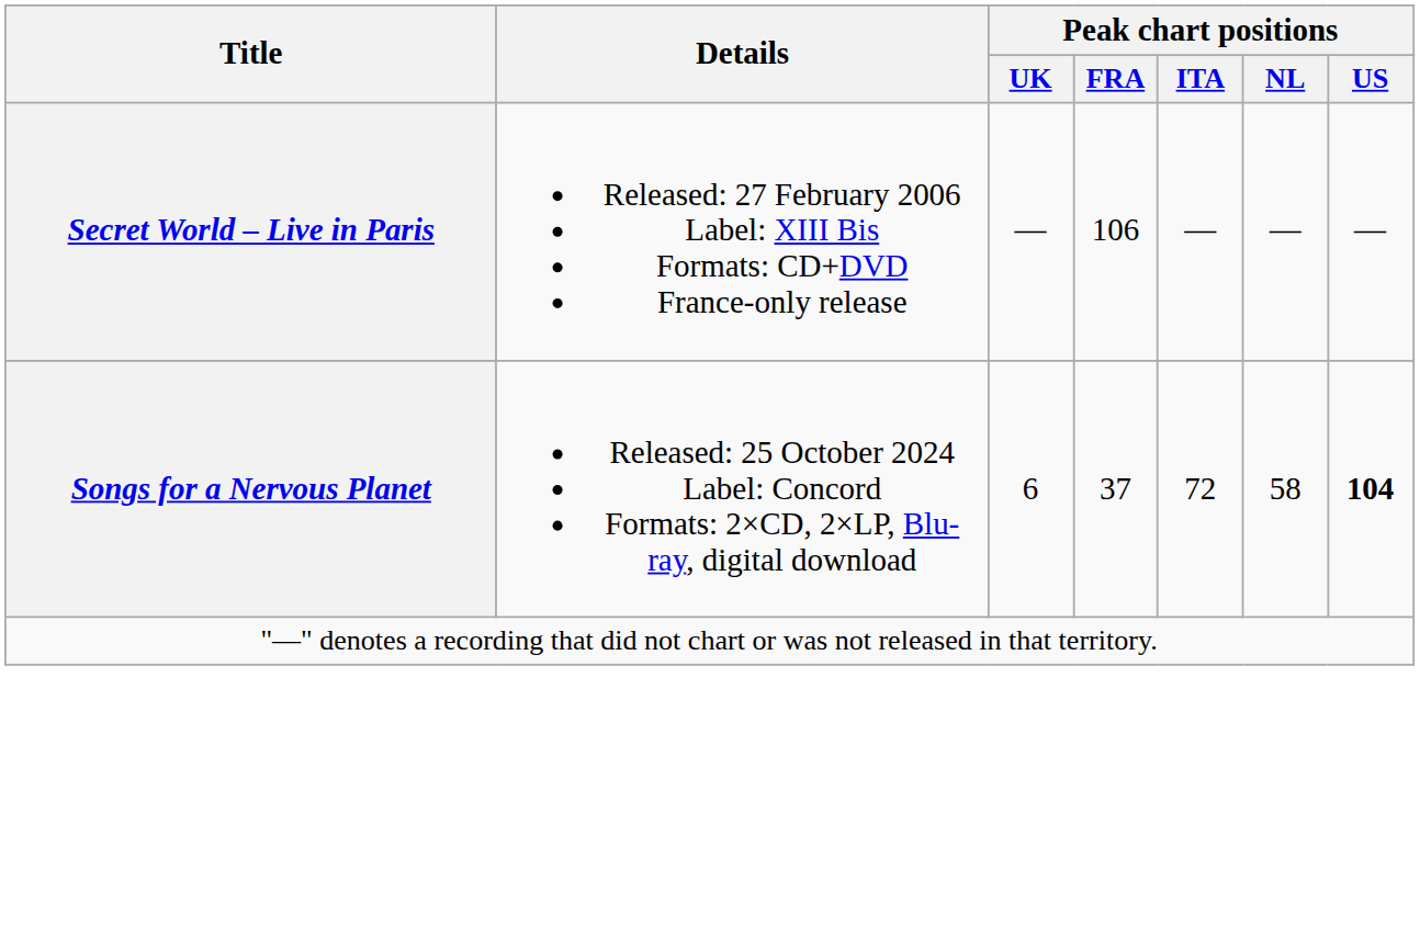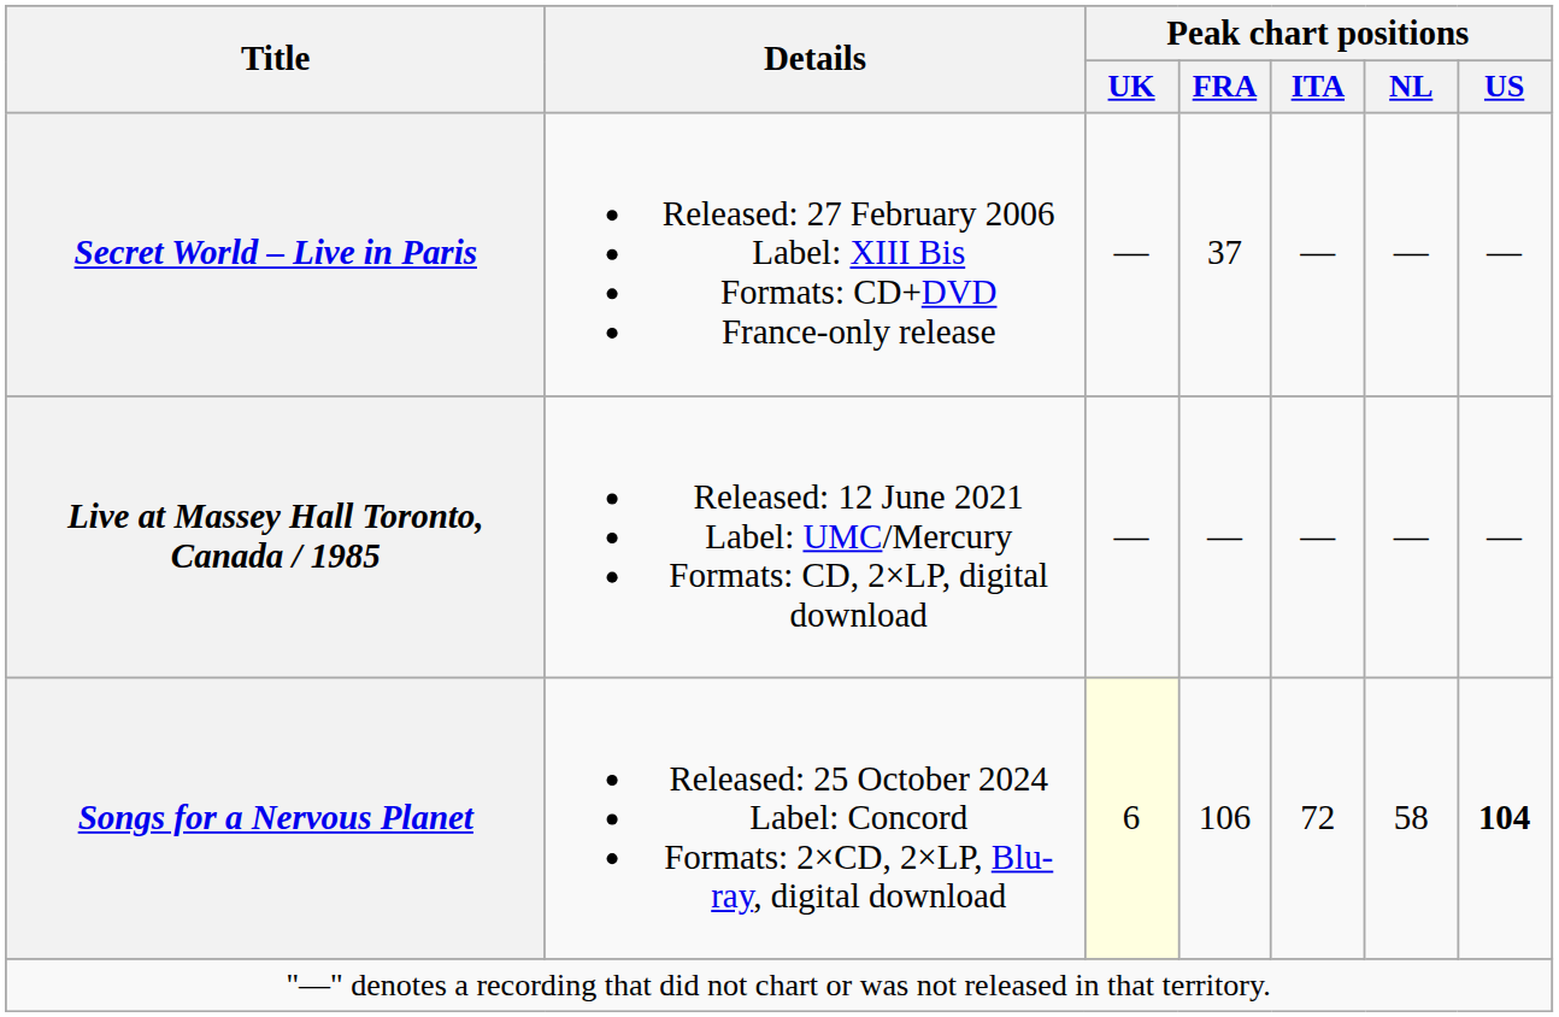Secret World – Live in Paris | Peak chart positions / FRA: 106 -> 37
+ row: Live at Massey Hall Toronto, Canada / 1985 | Released: 12 June 2021 Label: UMC/Mercury Formats: CD, 2×LP, digital download | — | — | — | — | —
Songs for a Nervous Planet | Peak chart positions / UK: no background -> lightyellow background
Songs for a Nervous Planet | Peak chart positions / FRA: 37 -> 106
